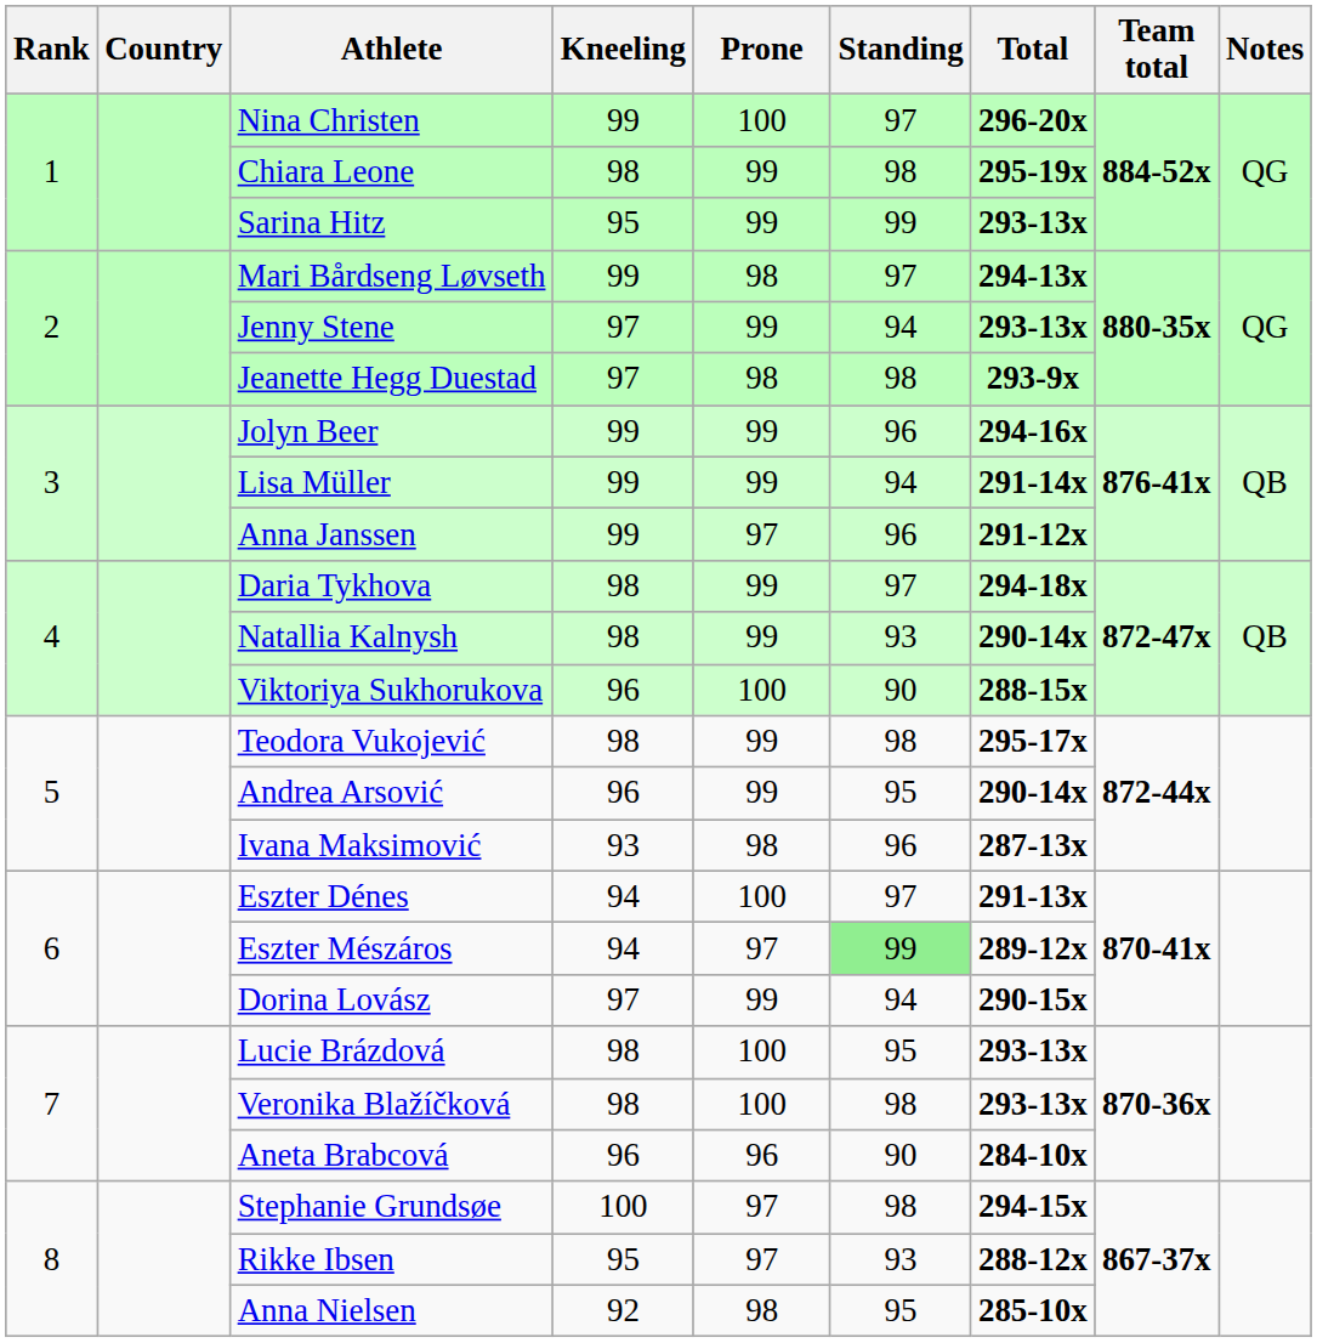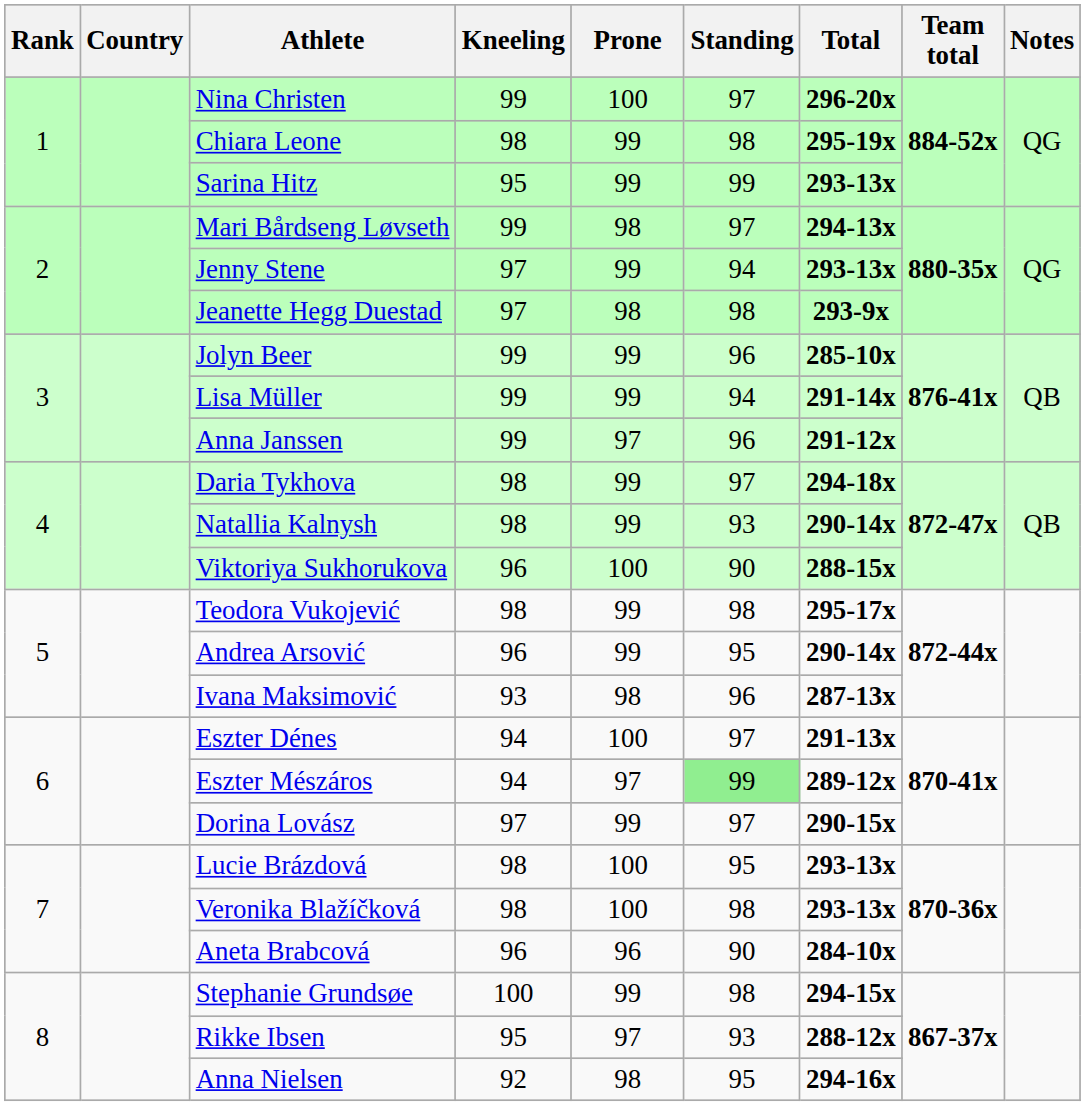Jolyn Beer | Total: 294-16x -> 285-10x
Dorina Lovász | Standing: 94 -> 97
Stephanie Grundsøe | Prone: 97 -> 99
Anna Nielsen | Total: 285-10x -> 294-16x
